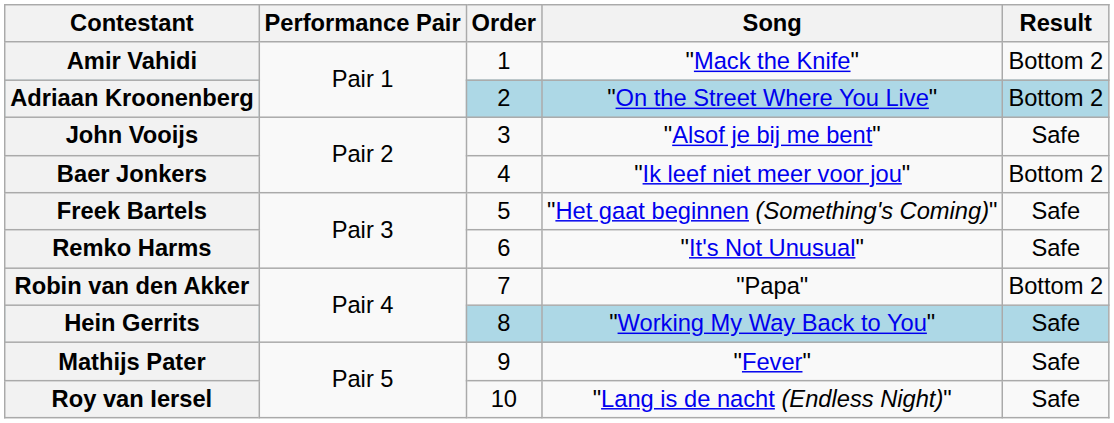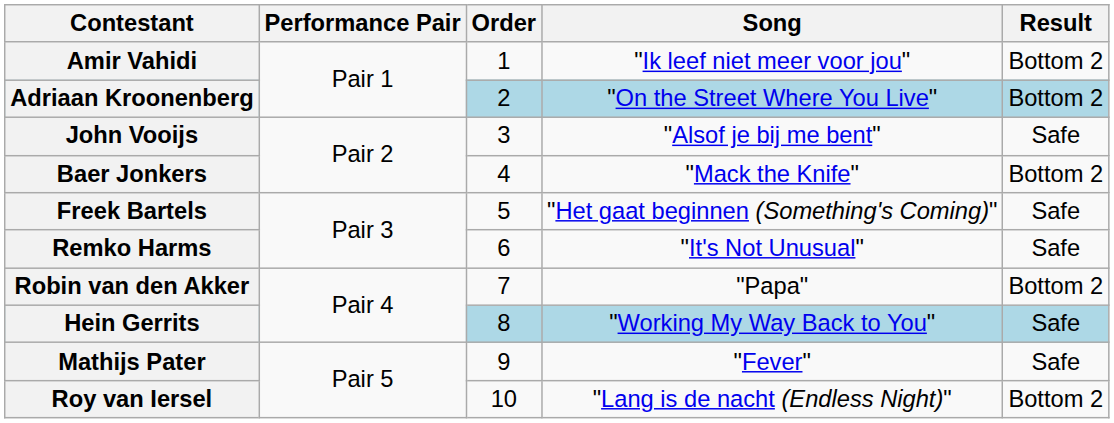Amir Vahidi | Song: "Mack the Knife" -> "Ik leef niet meer voor jou"
Baer Jonkers | Song: "Ik leef niet meer voor jou" -> "Mack the Knife"
Roy van Iersel | Result: Safe -> Bottom 2
